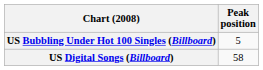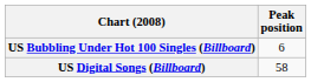US Bubbling Under Hot 100 Singles (Billboard) | Peak position: 5 -> 6
